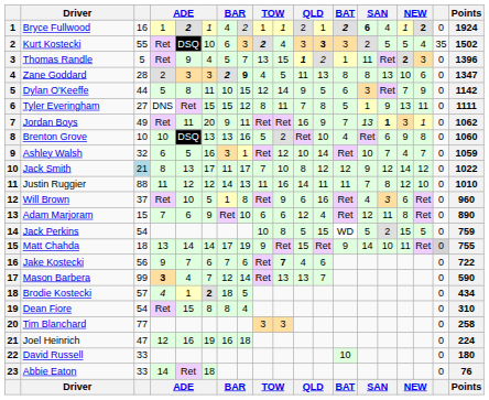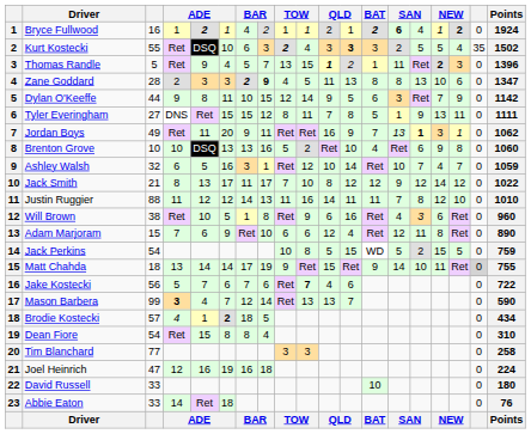Dylan O'Keeffe | column 4: 5 -> 9
Jack Smith | column 3: lightblue background -> no background
Will Brown | column 3: 37 -> 38
Jake Kostecki | column 4: 9 -> 5
